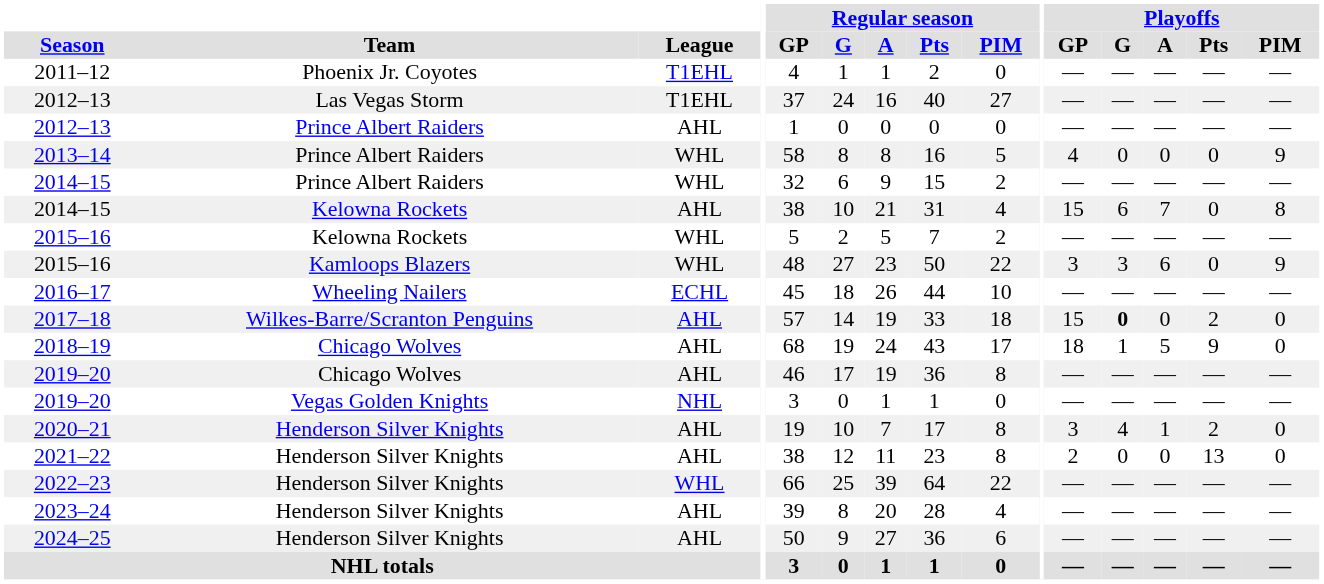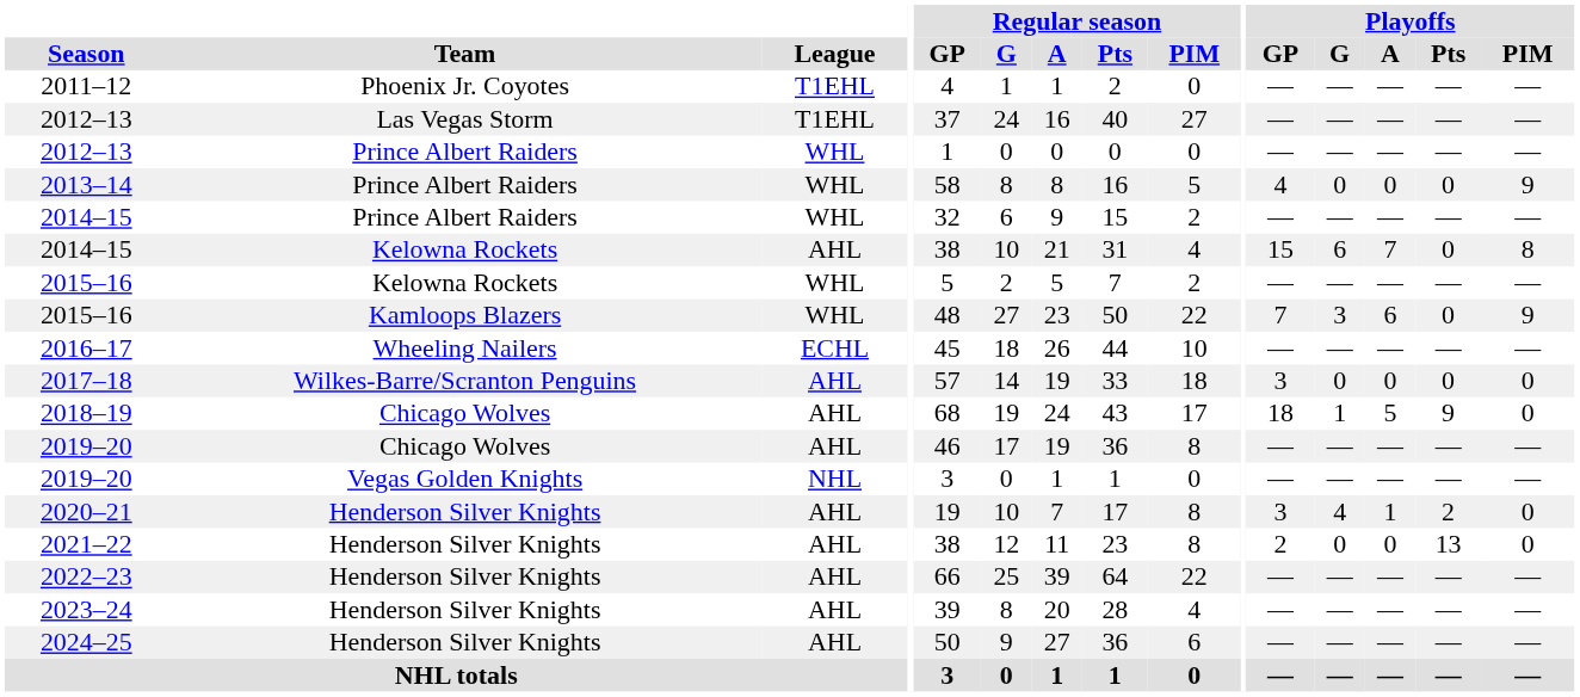2012–13 / Prince Albert Raiders | League: AHL -> WHL
2015–16 / Kamloops Blazers | Playoffs / GP: 3 -> 7
2017–18 | Playoffs / GP: 15 -> 3
2017–18 | Playoffs / G: bold -> normal
2017–18 | Playoffs / Pts: 2 -> 0
2022–23 | League: WHL -> AHL
